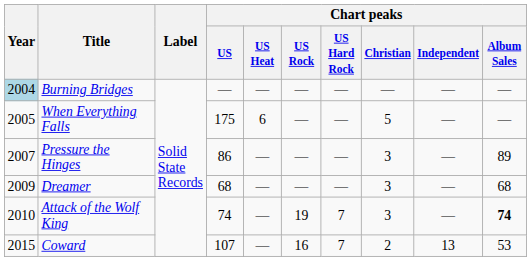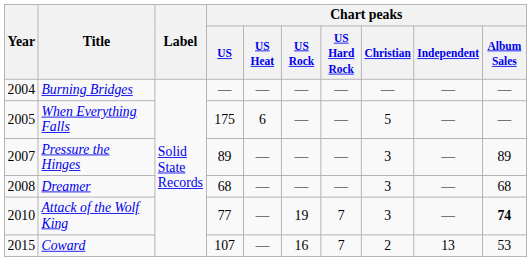Burning Bridges | Year: lightblue background -> no background
Pressure the Hinges | Chart peaks / US: 86 -> 89
Dreamer | Year: 2009 -> 2008
Attack of the Wolf King | Chart peaks / US: 74 -> 77
